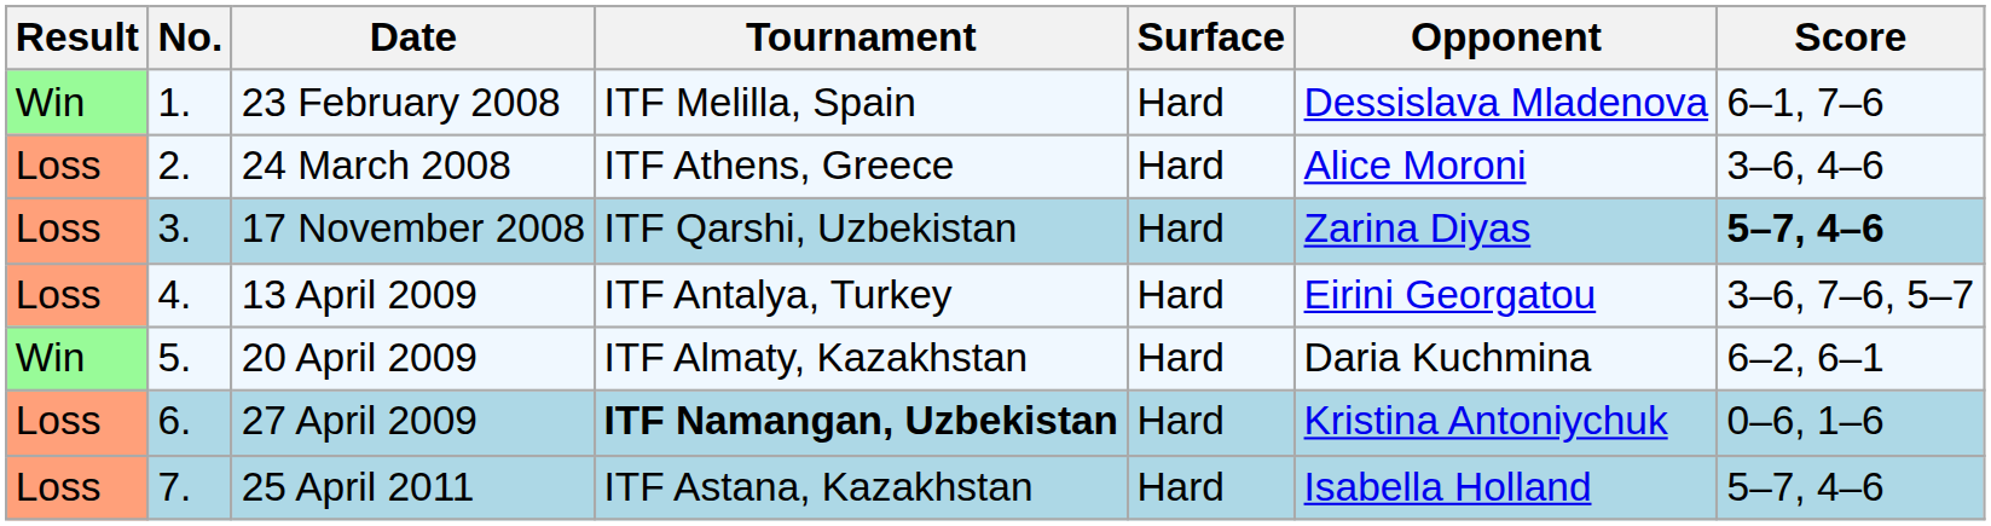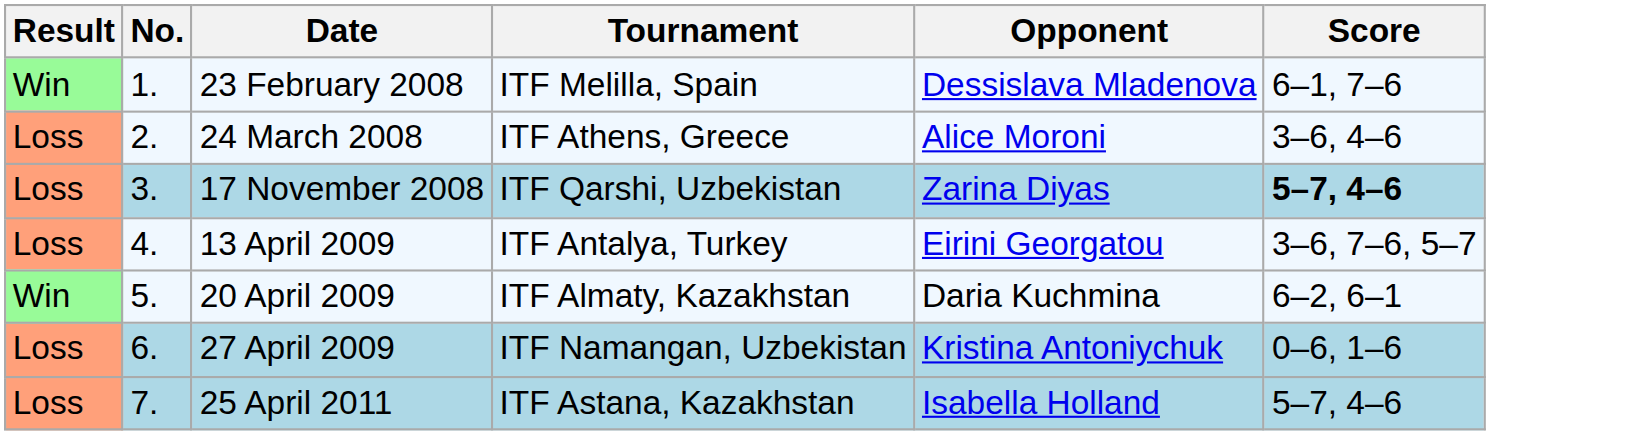- column: Surface | Hard | Hard | Hard | Hard | Hard | Hard | Hard
27 April 2009 | Tournament: bold -> normal
